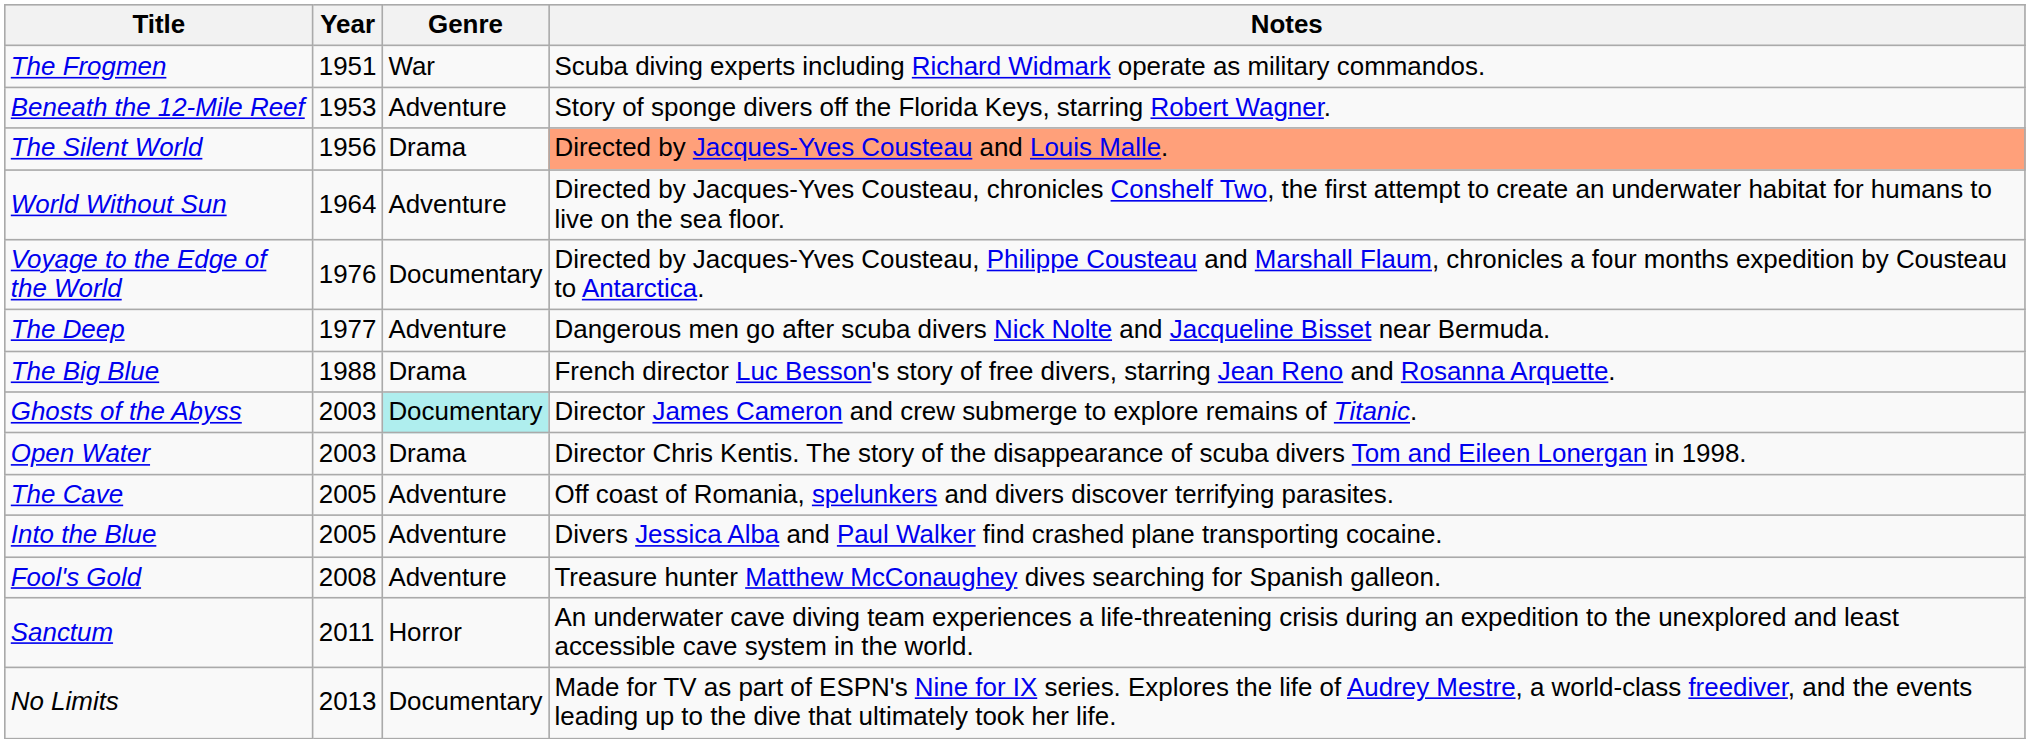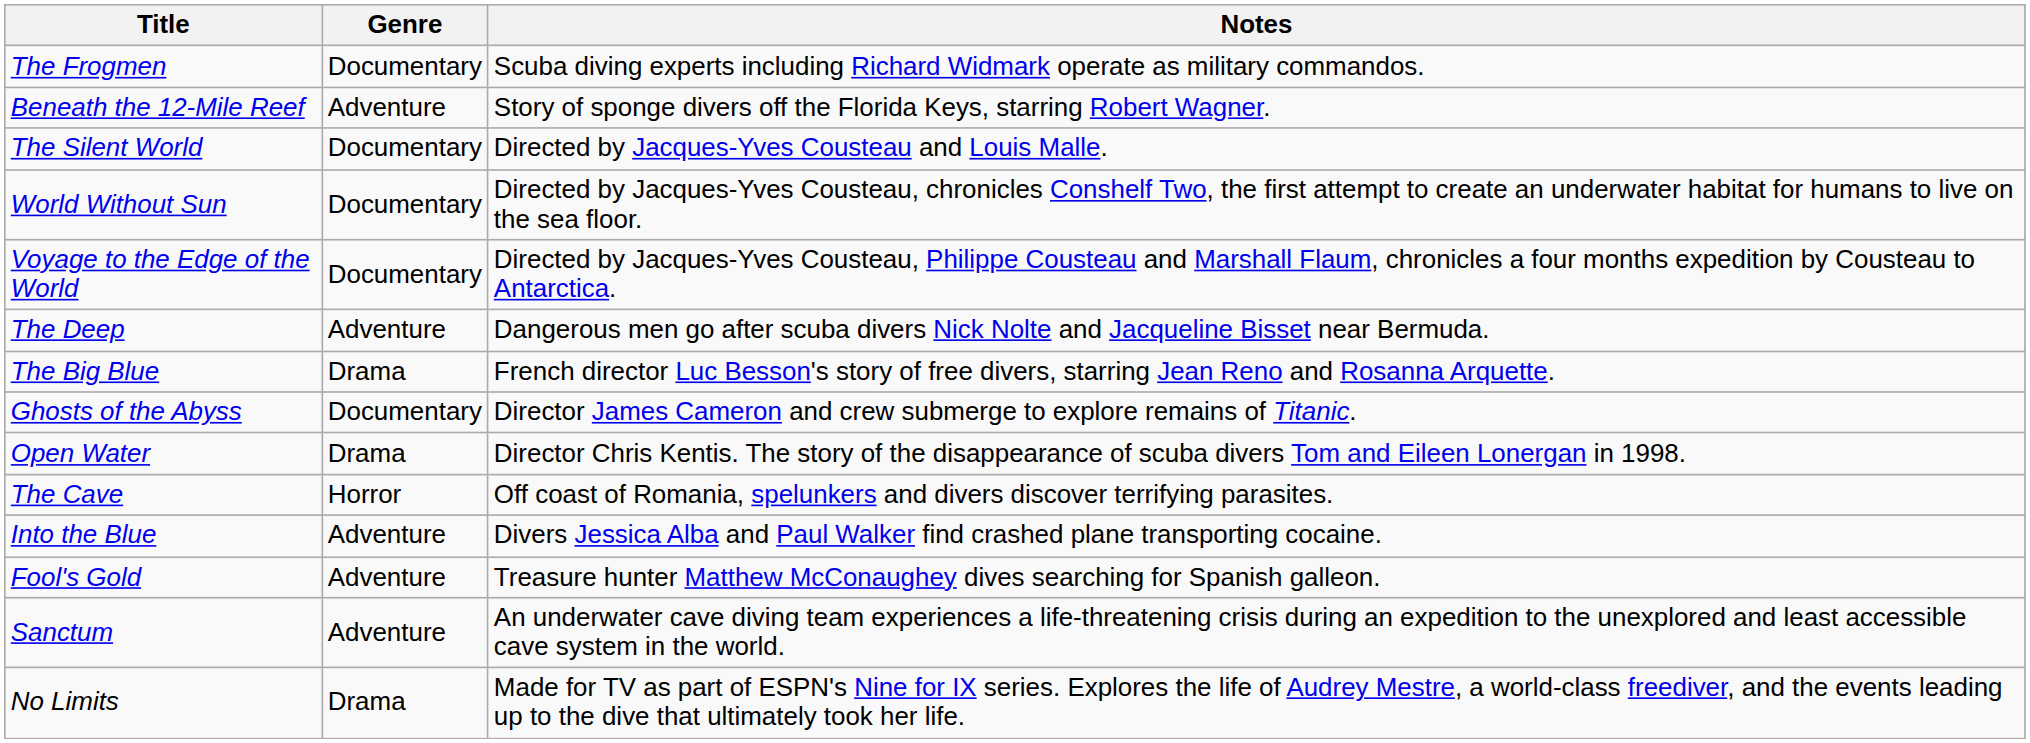- column: Year | 1951 | 1953 | 1956 | 1964 | 1976 | 1977 | 1988 | 2003 | 2003 | 2005 | 2005 | 2008 | 2011 | 2013
The Frogmen | Genre: War -> Documentary
The Silent World | Genre: Drama -> Documentary
The Silent World | Notes: lightsalmon background -> no background
World Without Sun | Genre: Adventure -> Documentary
Ghosts of the Abyss | Genre: paleturquoise background -> no background
The Cave | Genre: Adventure -> Horror
Sanctum | Genre: Horror -> Adventure
No Limits | Genre: Documentary -> Drama
